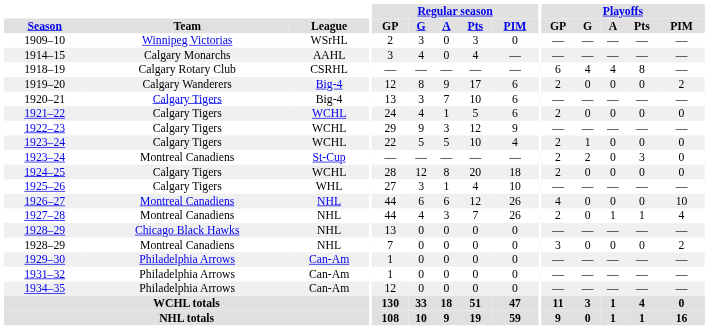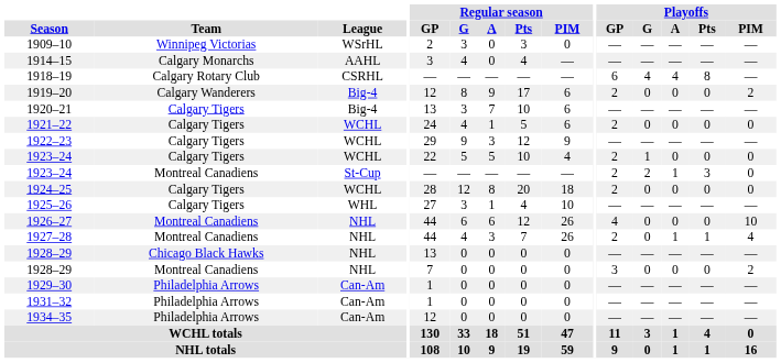1923–24 / St-Cup | Playoffs / A: 0 -> 1
